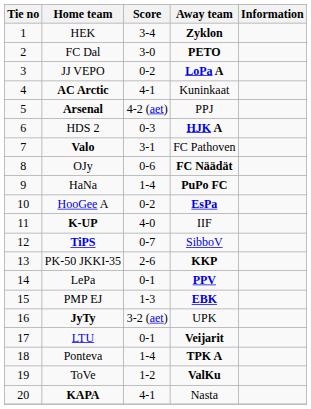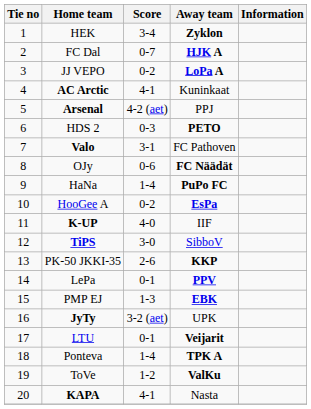FC Dal | Score: 3-0 -> 0-7
FC Dal | Away team: PETO -> HJK A
HDS 2 | Away team: HJK A -> PETO
TiPS | Score: 0-7 -> 3-0
